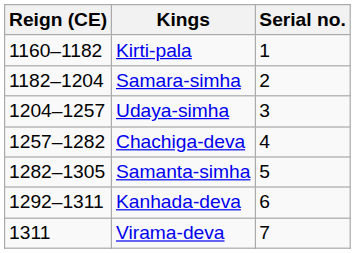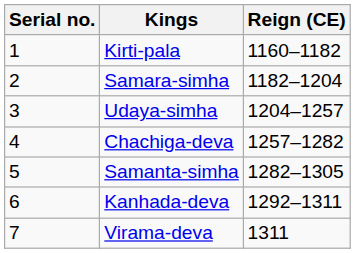columns swapped: Serial no. <-> Reign (CE)
